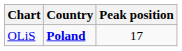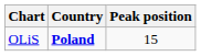OLiS | Peak position: 17 -> 15
